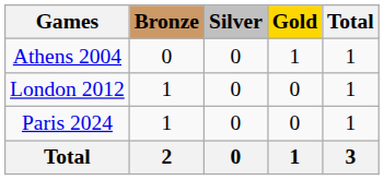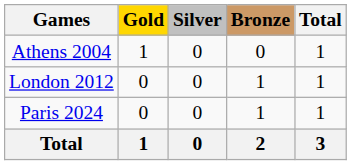columns swapped: Gold <-> Bronze
